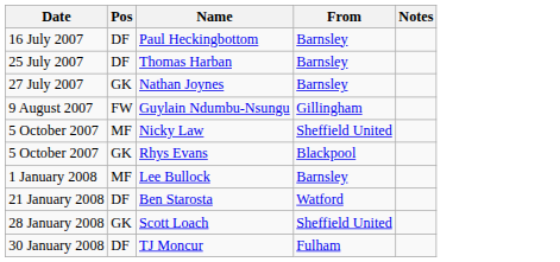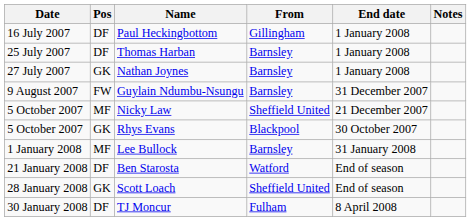+ column: End date | 1 January 2008 | 1 January 2008 | 1 January 2008 | 31 December 2007 | 21 December 2007 | 30 October 2007 | 31 January 2008 | End of season | End of season | 8 April 2008
Paul Heckingbottom | From: Barnsley -> Gillingham
Guylain Ndumbu-Nsungu | From: Gillingham -> Barnsley
